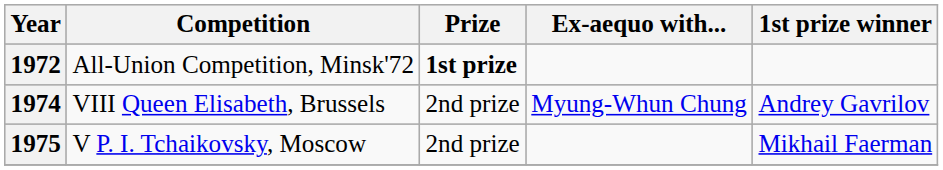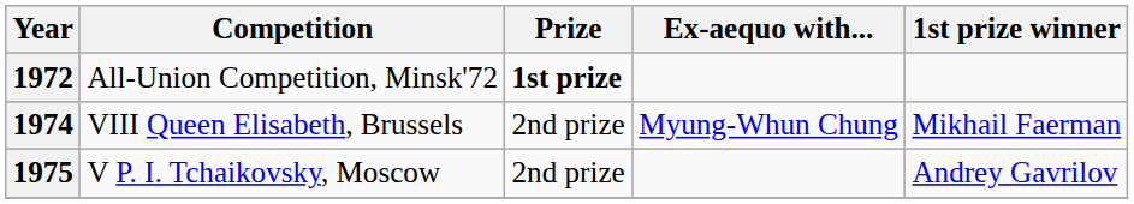1974 | 1st prize winner: Andrey Gavrilov -> Mikhail Faerman
1975 | 1st prize winner: Mikhail Faerman -> Andrey Gavrilov
